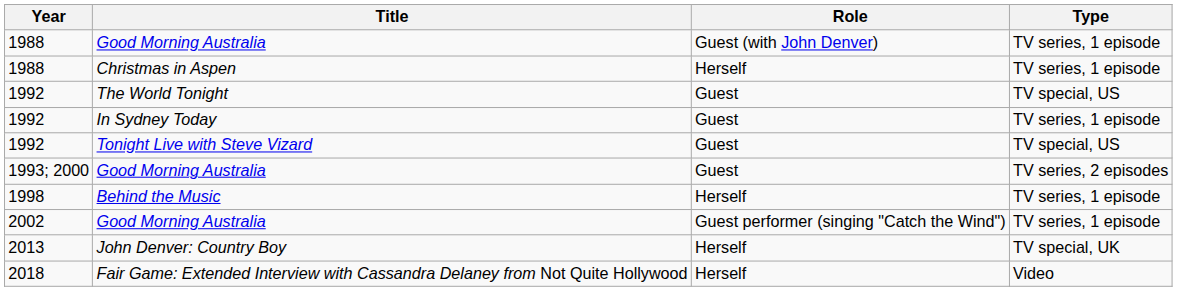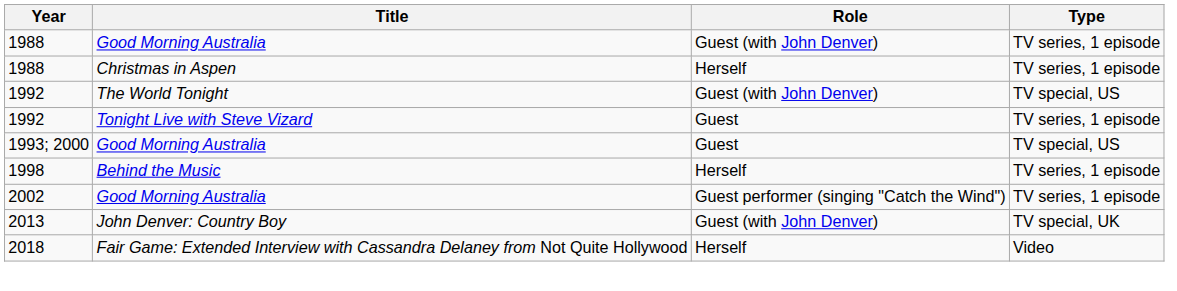The World Tonight | Role: Guest -> Guest (with John Denver)
- row: 1992 | In Sydney Today | Guest | TV series, 1 episode
Tonight Live with Steve Vizard | Type: TV special, US -> TV series, 1 episode
1993; 2000 / Good Morning Australia | Type: TV series, 2 episodes -> TV special, US
John Denver: Country Boy | Role: Herself -> Guest (with John Denver)
